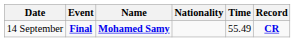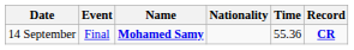14 September | Event: bold -> normal
14 September | Time: 55.49 -> 55.36
